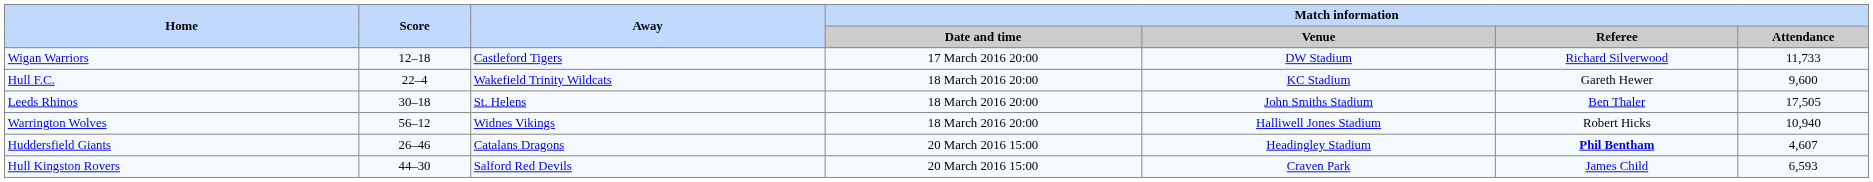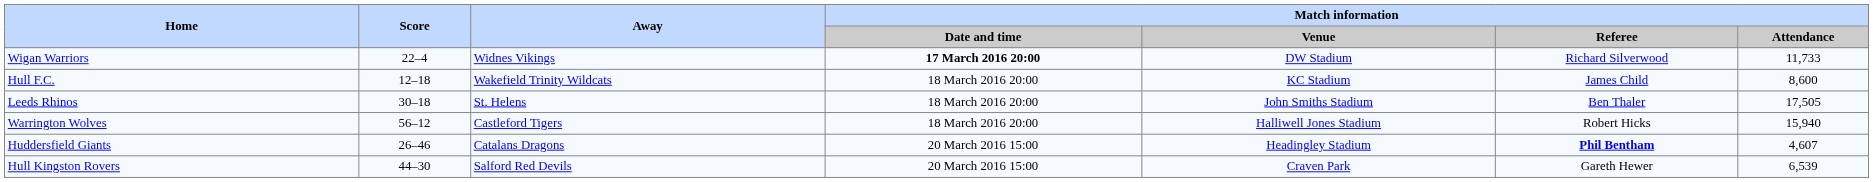Wigan Warriors | Score: 12–18 -> 22–4
Wigan Warriors | Away: Castleford Tigers -> Widnes Vikings
Wigan Warriors | Match information / Date and time: normal -> bold
Hull F.C. | Score: 22–4 -> 12–18
Hull F.C. | Match information / Referee: Gareth Hewer -> James Child
Hull F.C. | Match information / Attendance: 9,600 -> 8,600
Warrington Wolves | Away: Widnes Vikings -> Castleford Tigers
Warrington Wolves | Match information / Attendance: 10,940 -> 15,940
Hull Kingston Rovers | Match information / Referee: James Child -> Gareth Hewer
Hull Kingston Rovers | Match information / Attendance: 6,593 -> 6,539
